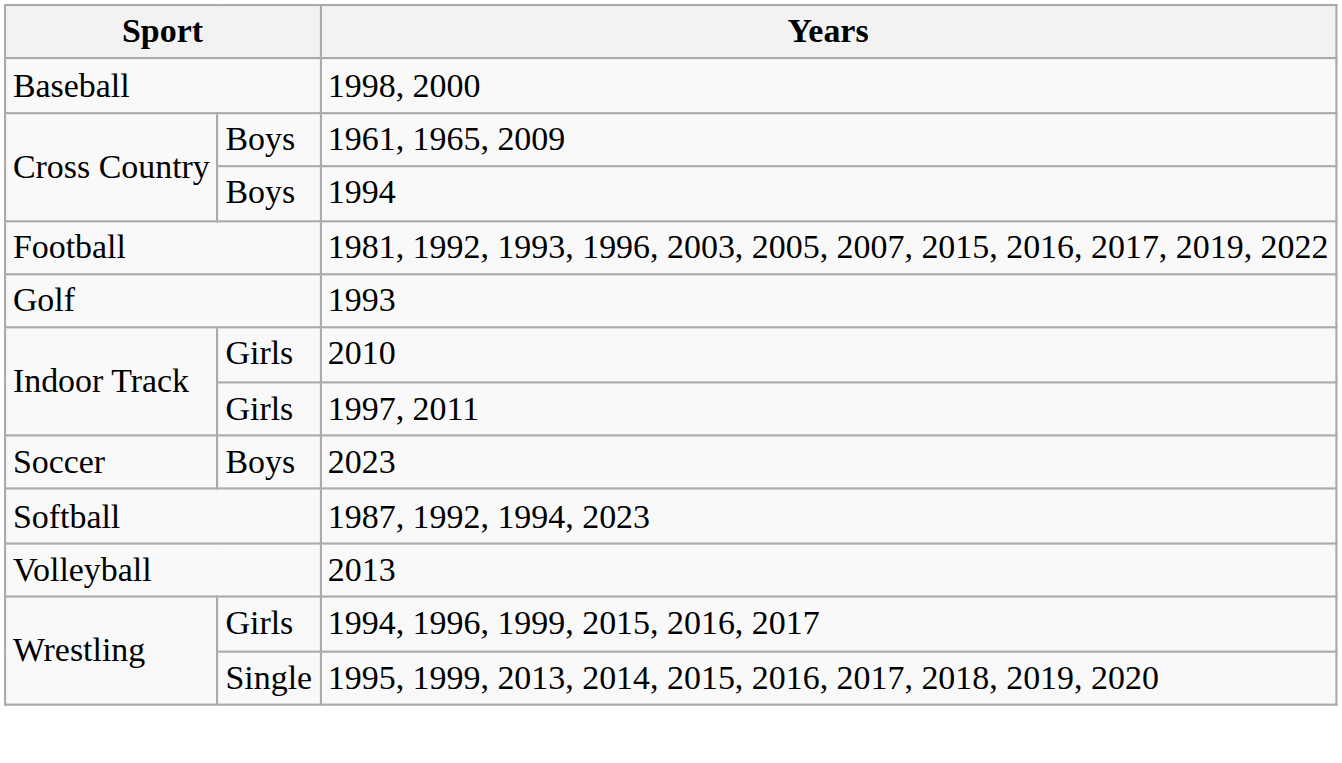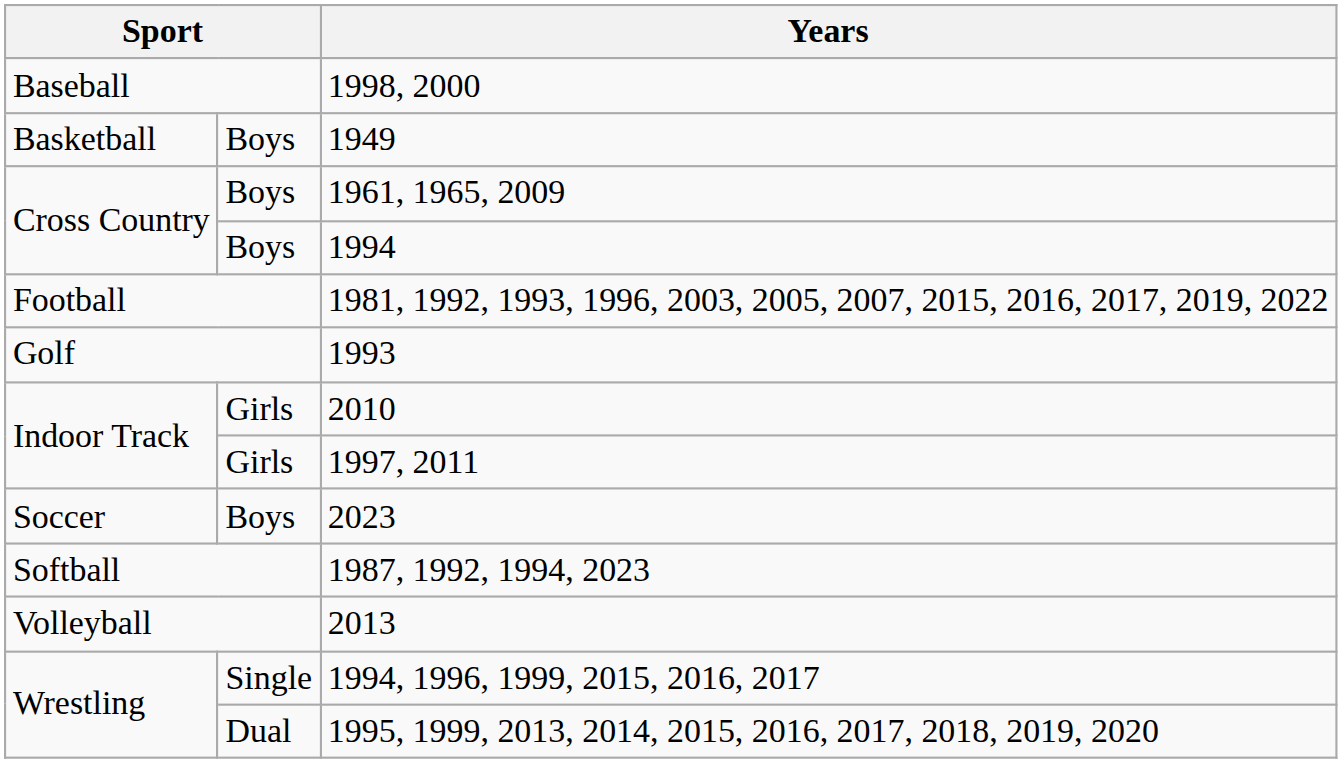+ row: Basketball | Boys | 1949
1994, 1996, 1999, 2015, 2016, 2017 | column 2: Girls -> Single
1995, 1999, 2013, 2014, 2015, 2016, 2017, 2018, 2019, 2020 | column 2: Single -> Dual
